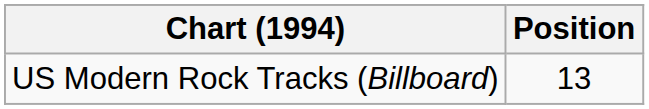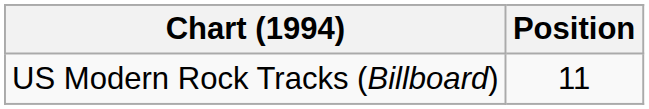US Modern Rock Tracks (Billboard) | Position: 13 -> 11
